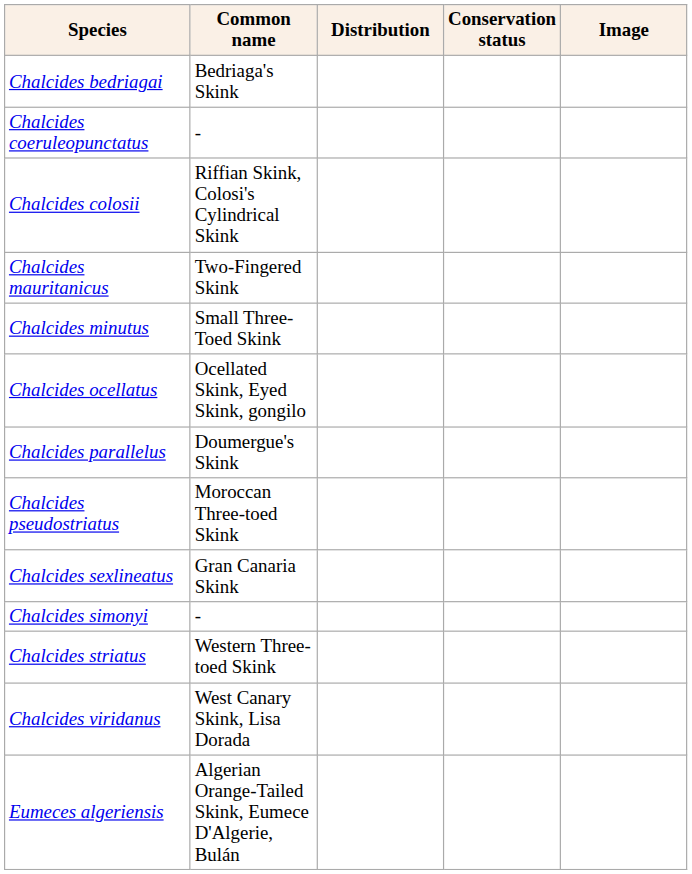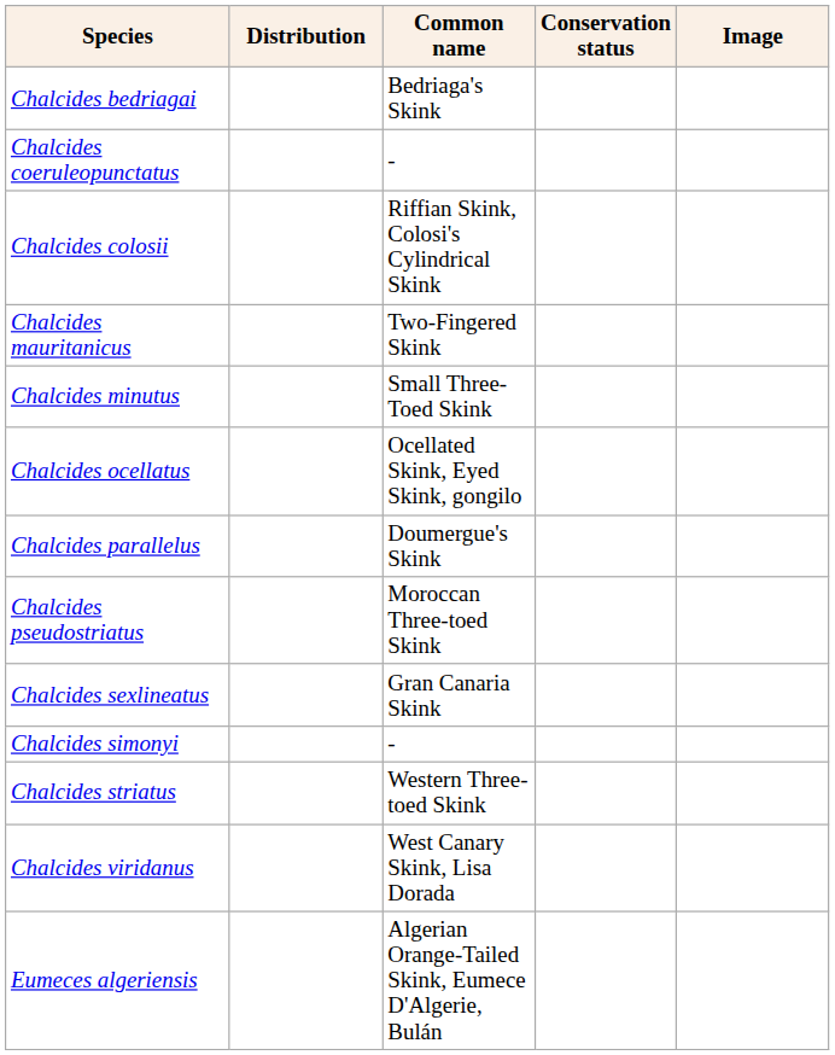columns swapped: Common name <-> Distribution
